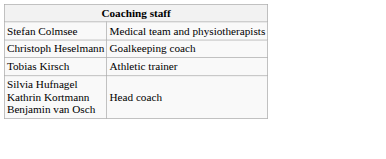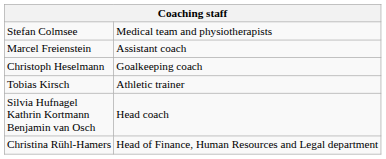+ row: Marcel Freienstein | Assistant coach
+ row: Christina Rühl-Hamers | Head of Finance, Human Resources and Legal department
